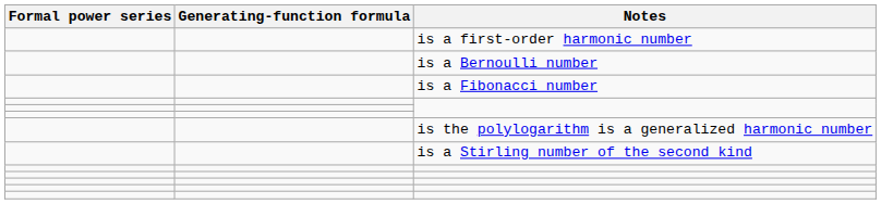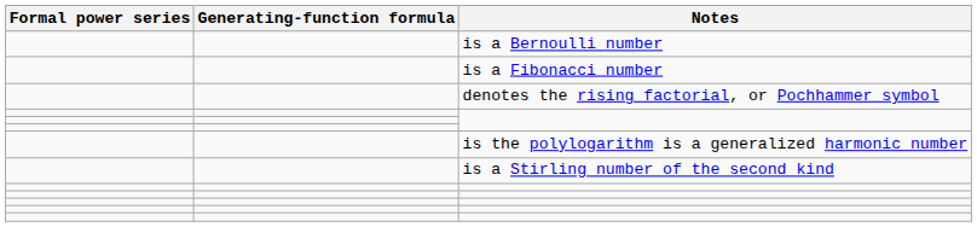- row: is a first-order harmonic number
+ row: denotes the rising factorial, or Pochhammer symbol
